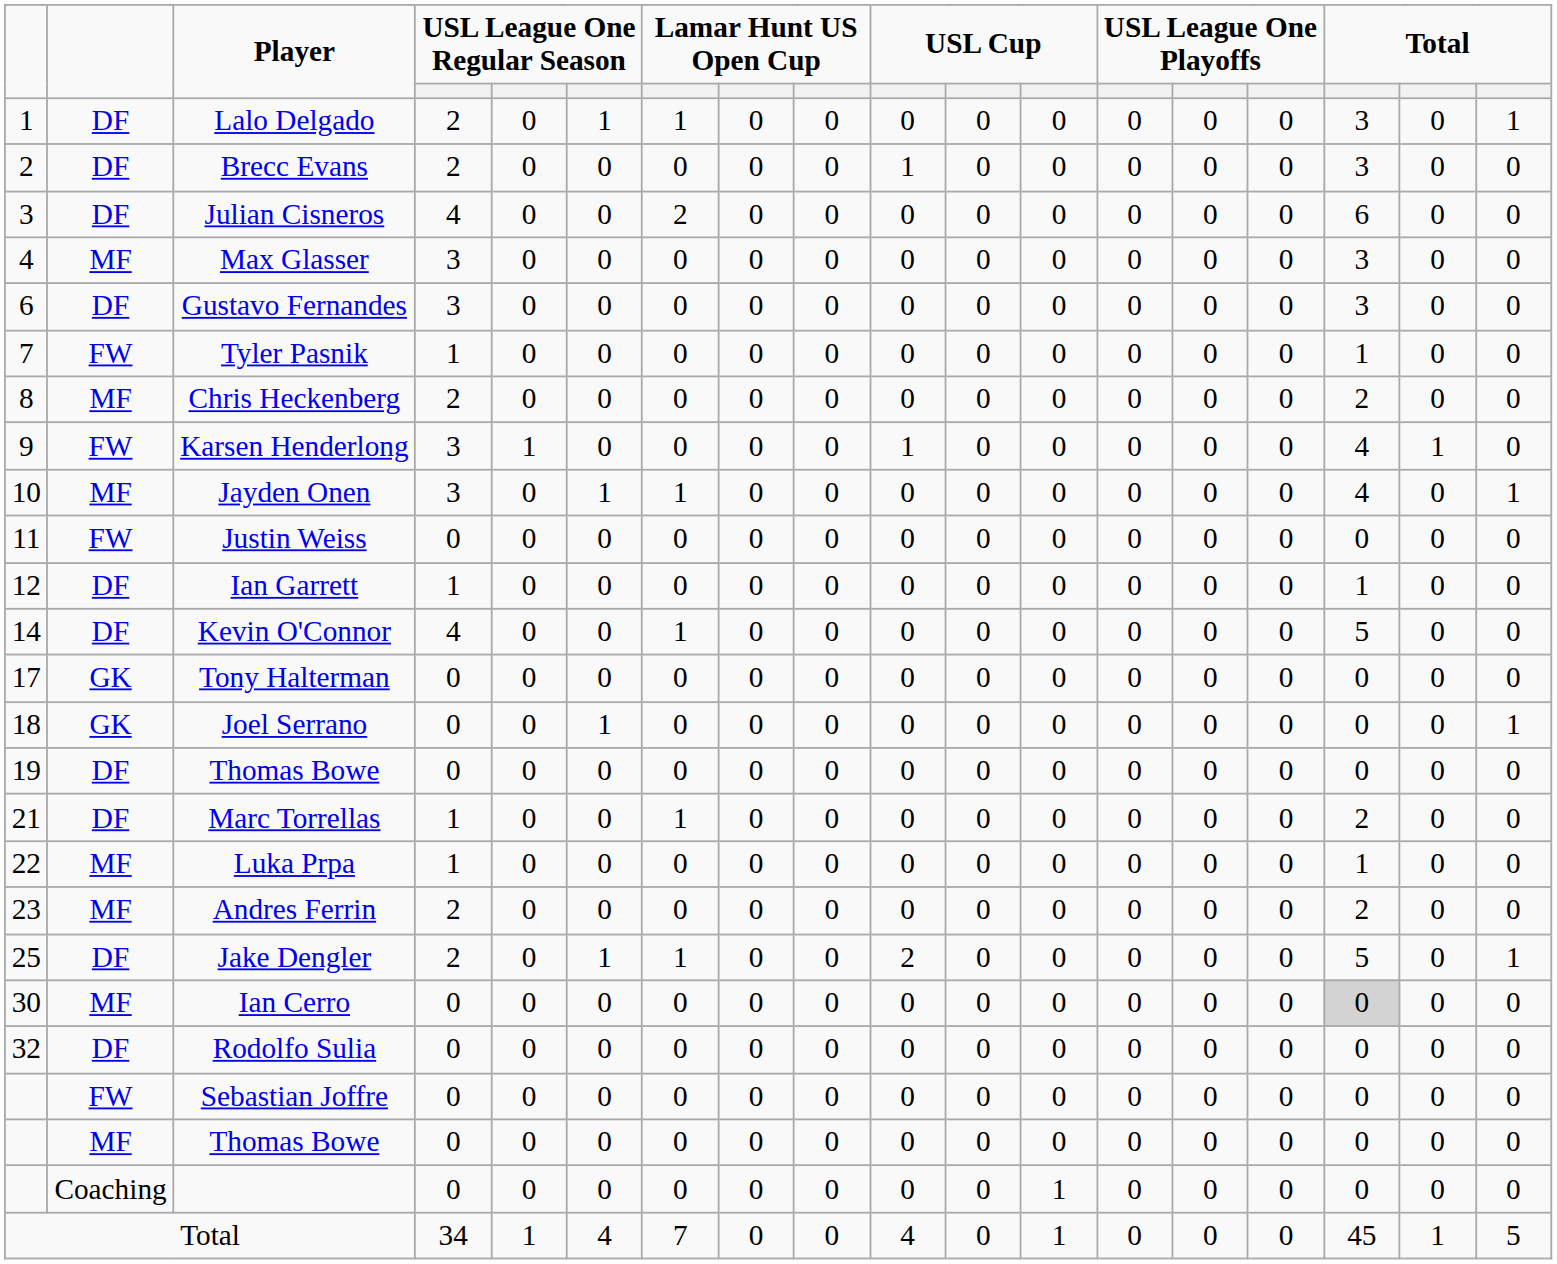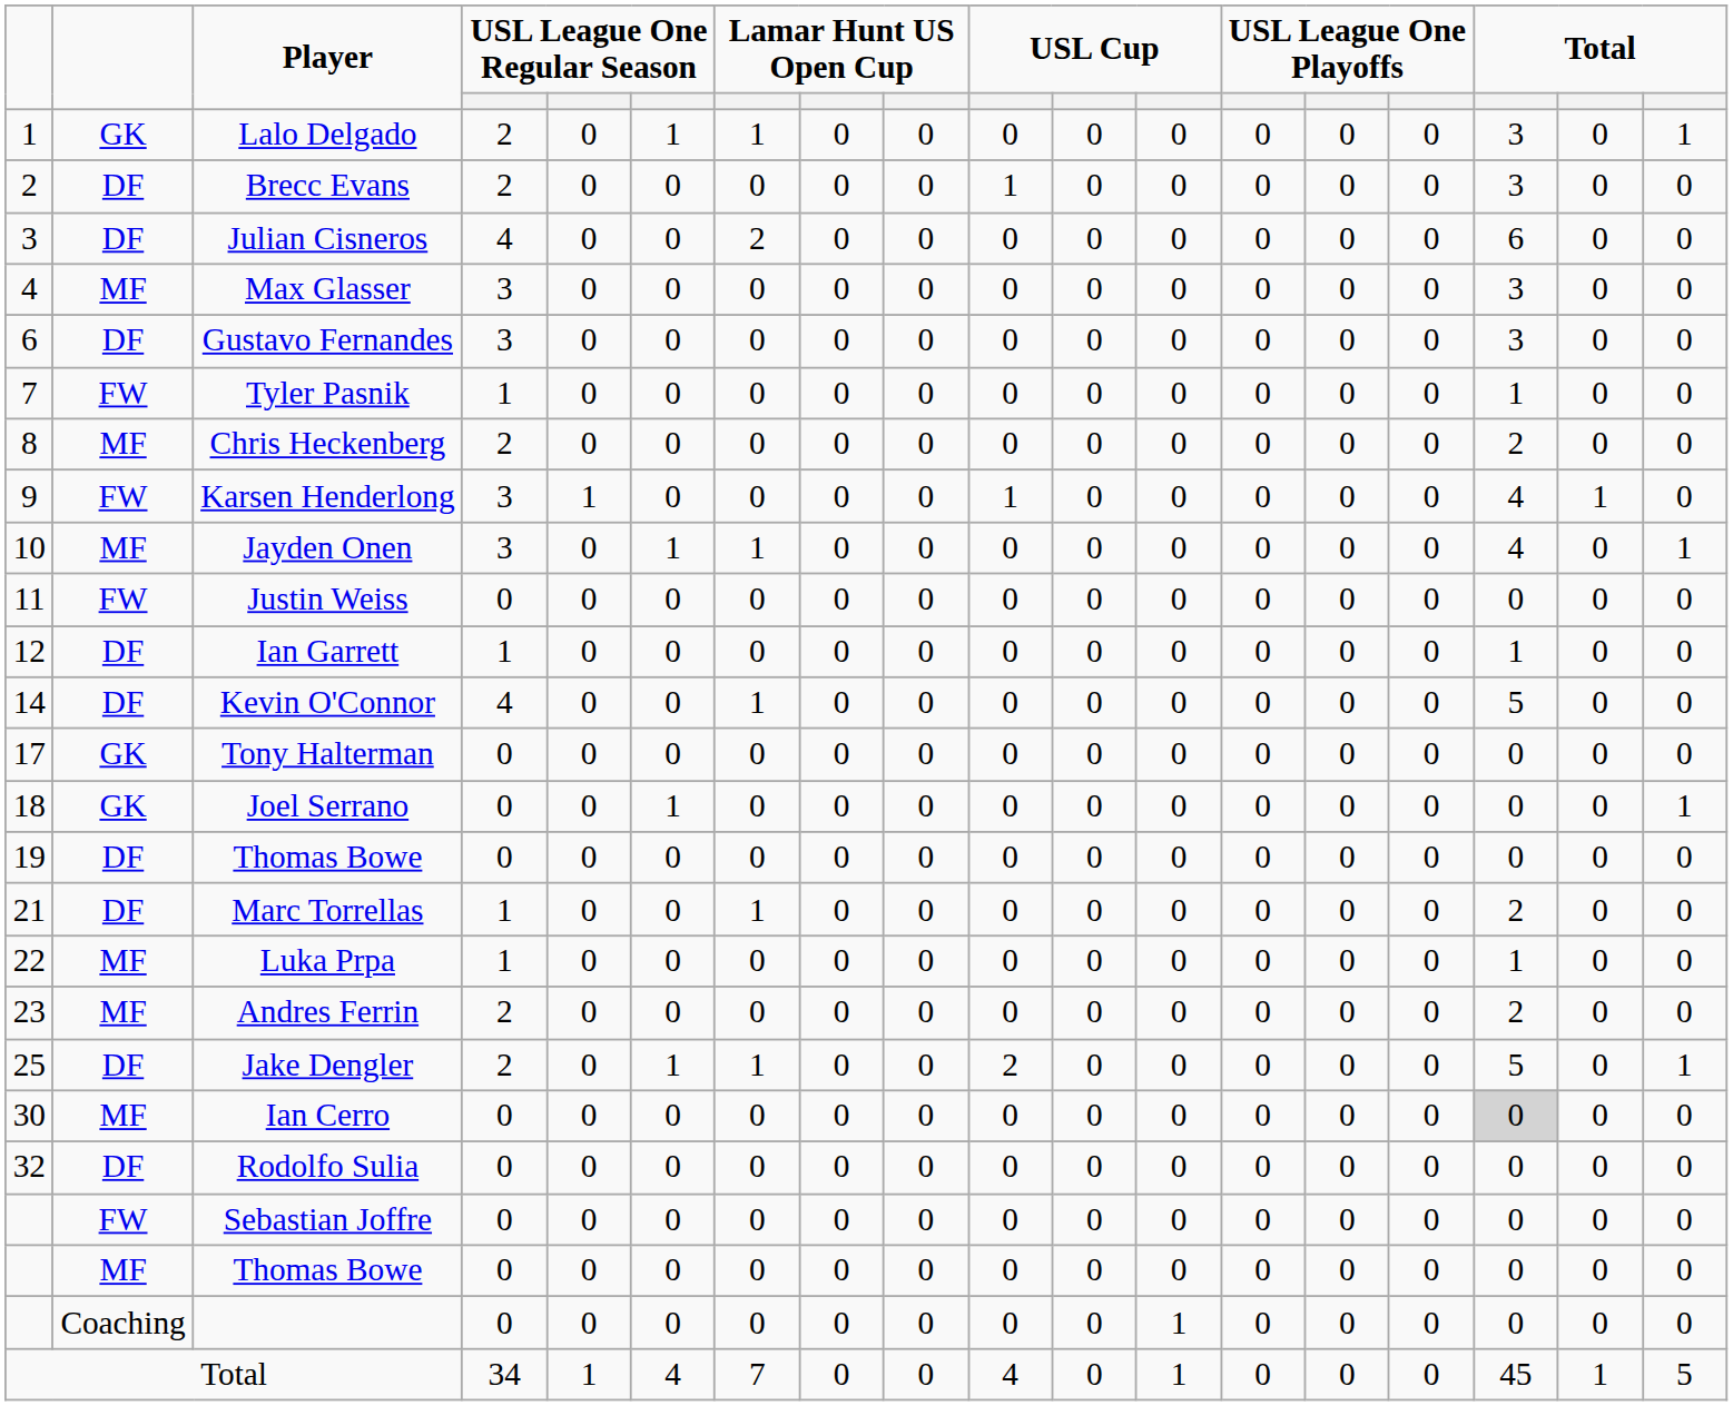Lalo Delgado | column 2: DF -> GK
